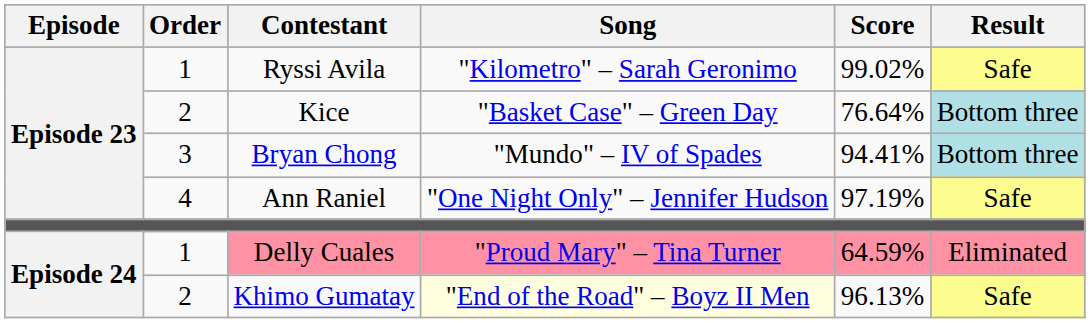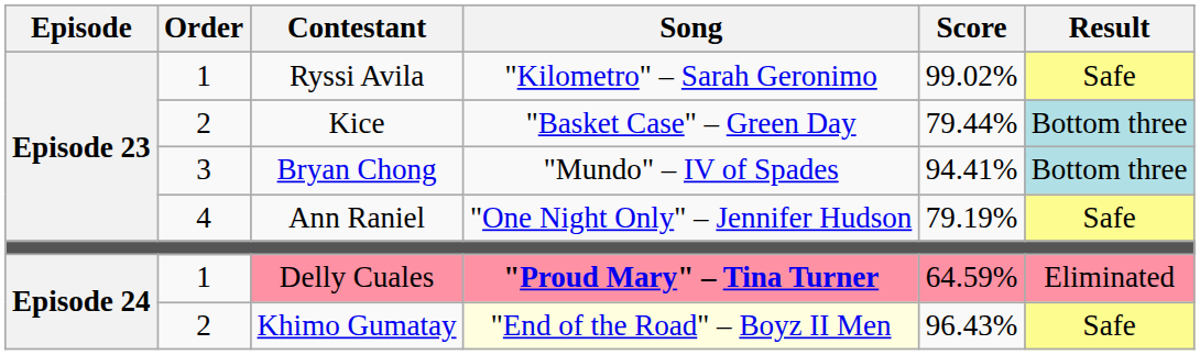Kice | Score: 76.64% -> 79.44%
Ann Raniel | Score: 97.19% -> 79.19%
Delly Cuales | Song: normal -> bold
Khimo Gumatay | Score: 96.13% -> 96.43%
